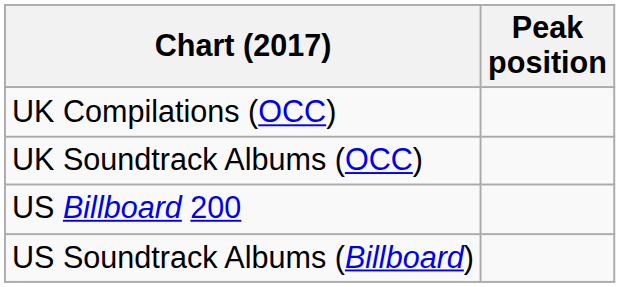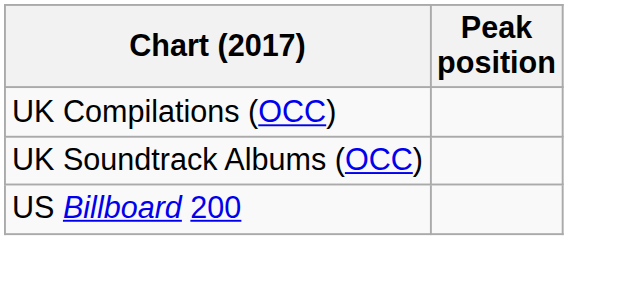- row: US Soundtrack Albums (Billboard)
